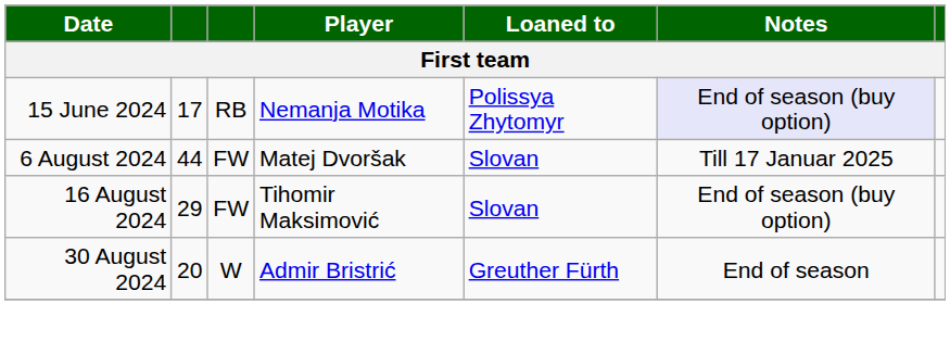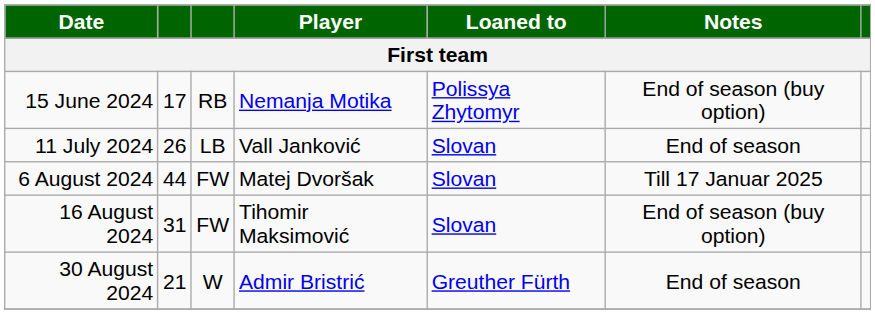15 June 2024 | Notes: lavender background -> no background
+ row: 11 July 2024 | 26 | LB | Vall Janković | Slovan | End of season
16 August 2024 | column 2: 29 -> 31
30 August 2024 | column 2: 20 -> 21
